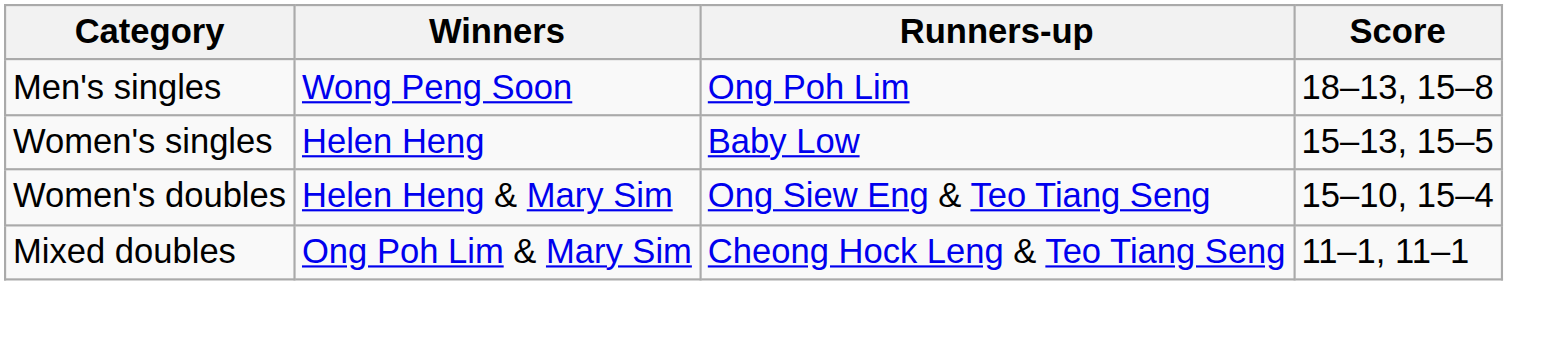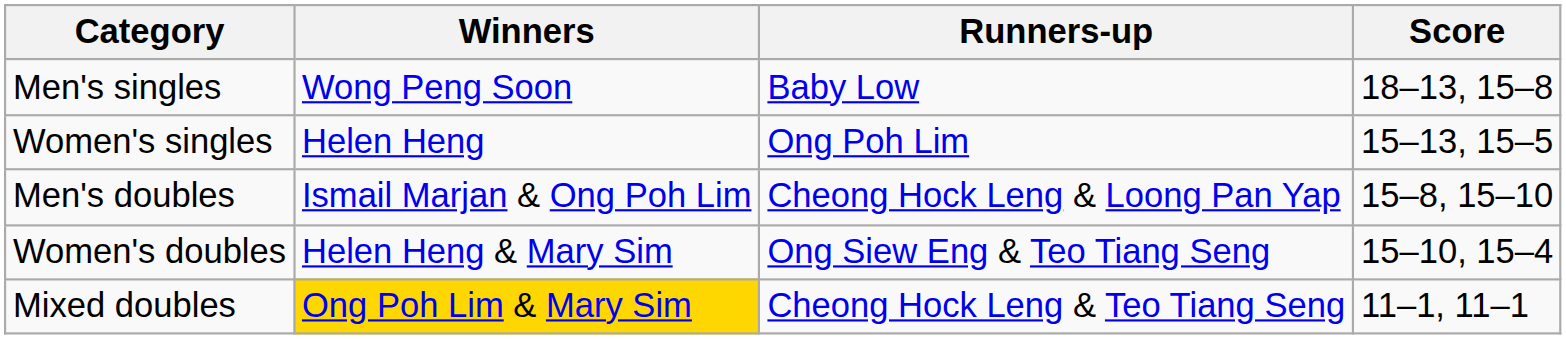Men's singles | Runners-up: Ong Poh Lim -> Baby Low
Women's singles | Runners-up: Baby Low -> Ong Poh Lim
+ row: Men's doubles | Ismail Marjan & Ong Poh Lim | Cheong Hock Leng & Loong Pan Yap | 15–8, 15–10
Mixed doubles | Winners: no background -> gold background
